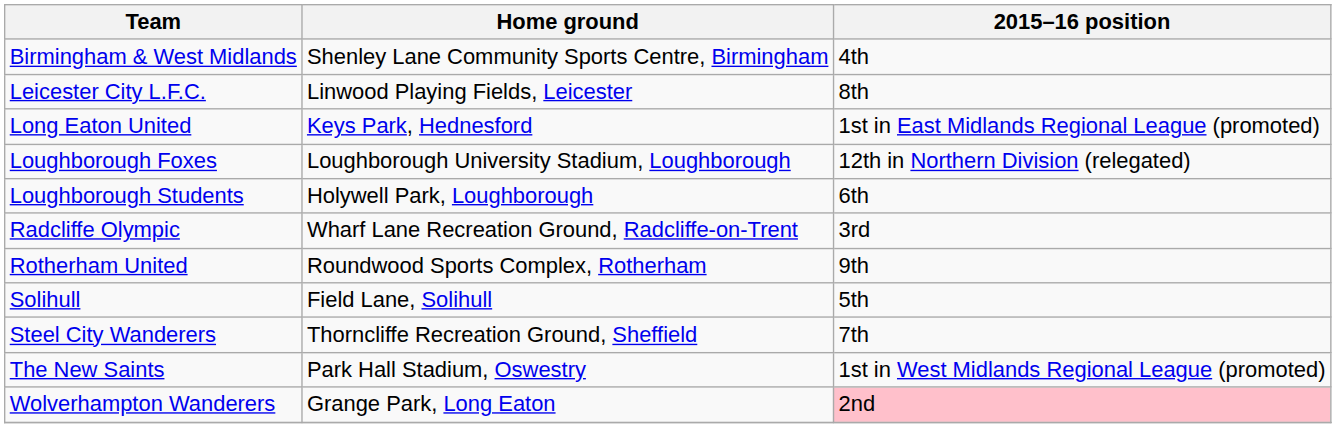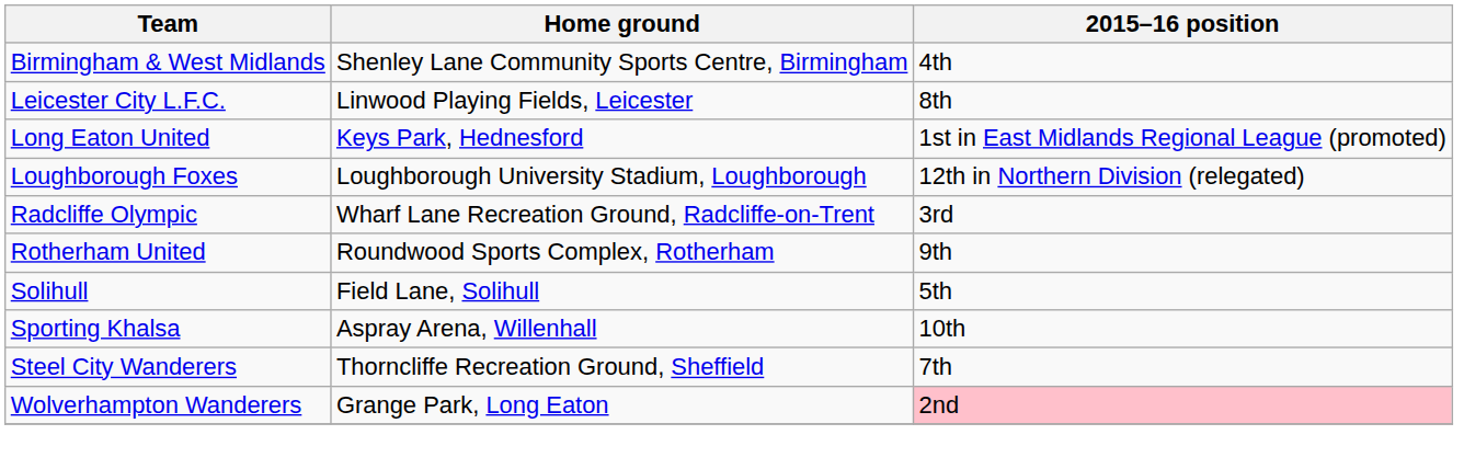- row: Loughborough Students | Holywell Park, Loughborough | 6th
+ row: Sporting Khalsa | Aspray Arena, Willenhall | 10th
- row: The New Saints | Park Hall Stadium, Oswestry | 1st in West Midlands Regional League (promoted)
